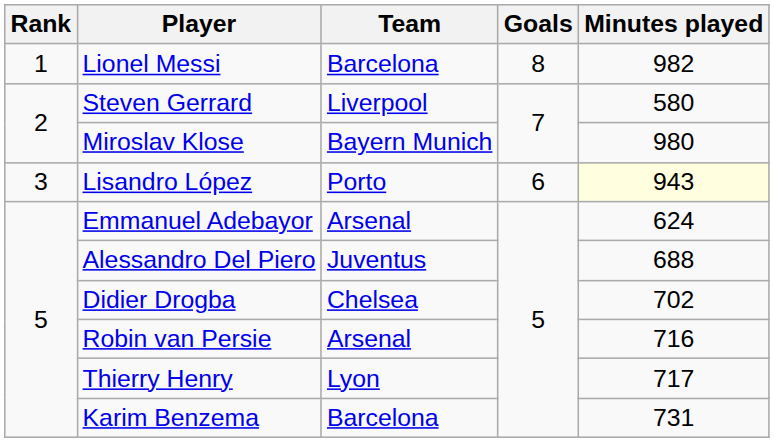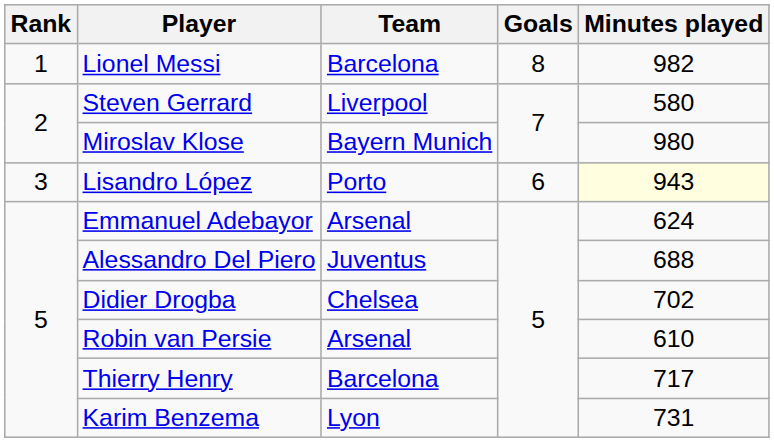Robin van Persie | Minutes played: 716 -> 610
Thierry Henry | Team: Lyon -> Barcelona
Karim Benzema | Team: Barcelona -> Lyon
